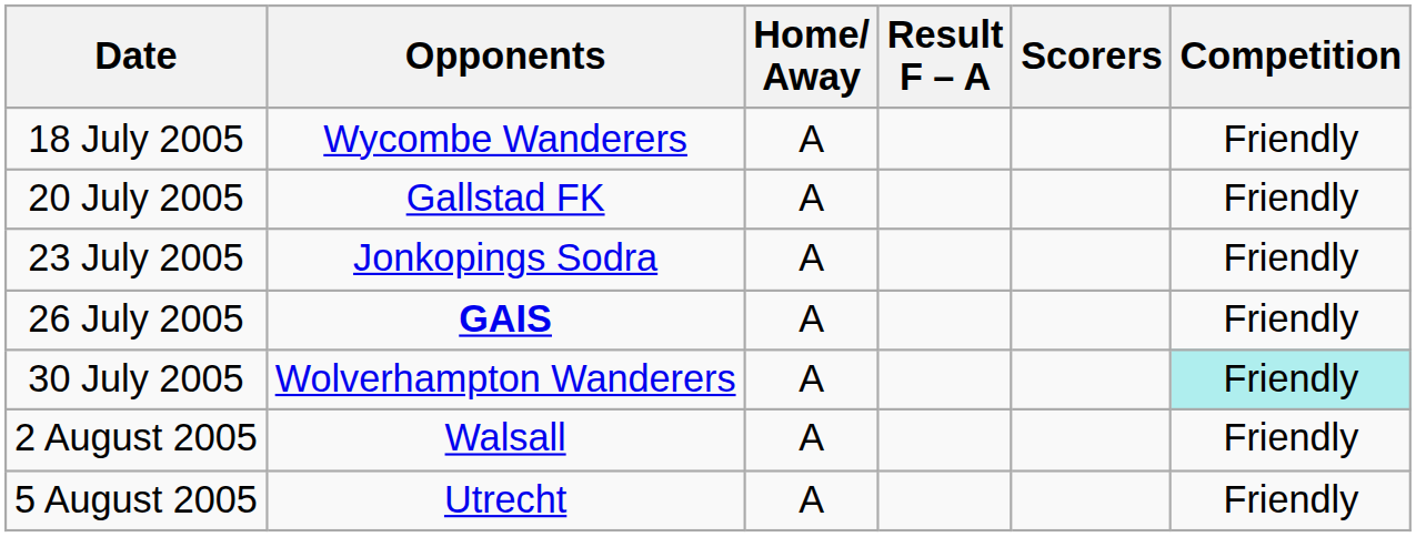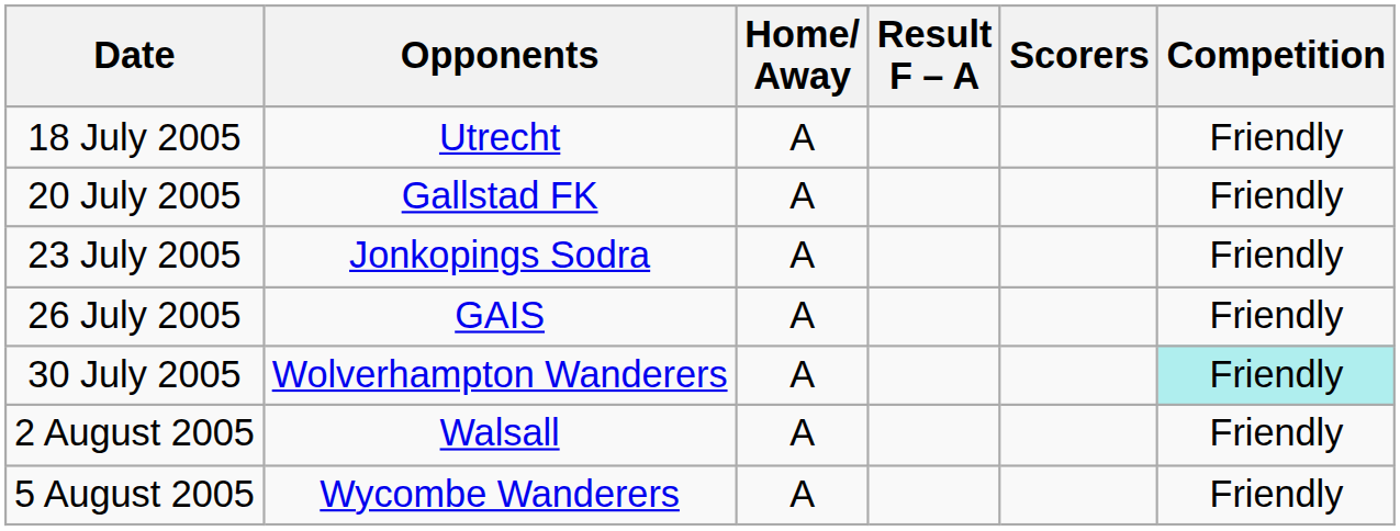18 July 2005 | Opponents: Wycombe Wanderers -> Utrecht
26 July 2005 | Opponents: bold -> normal
5 August 2005 | Opponents: Utrecht -> Wycombe Wanderers
